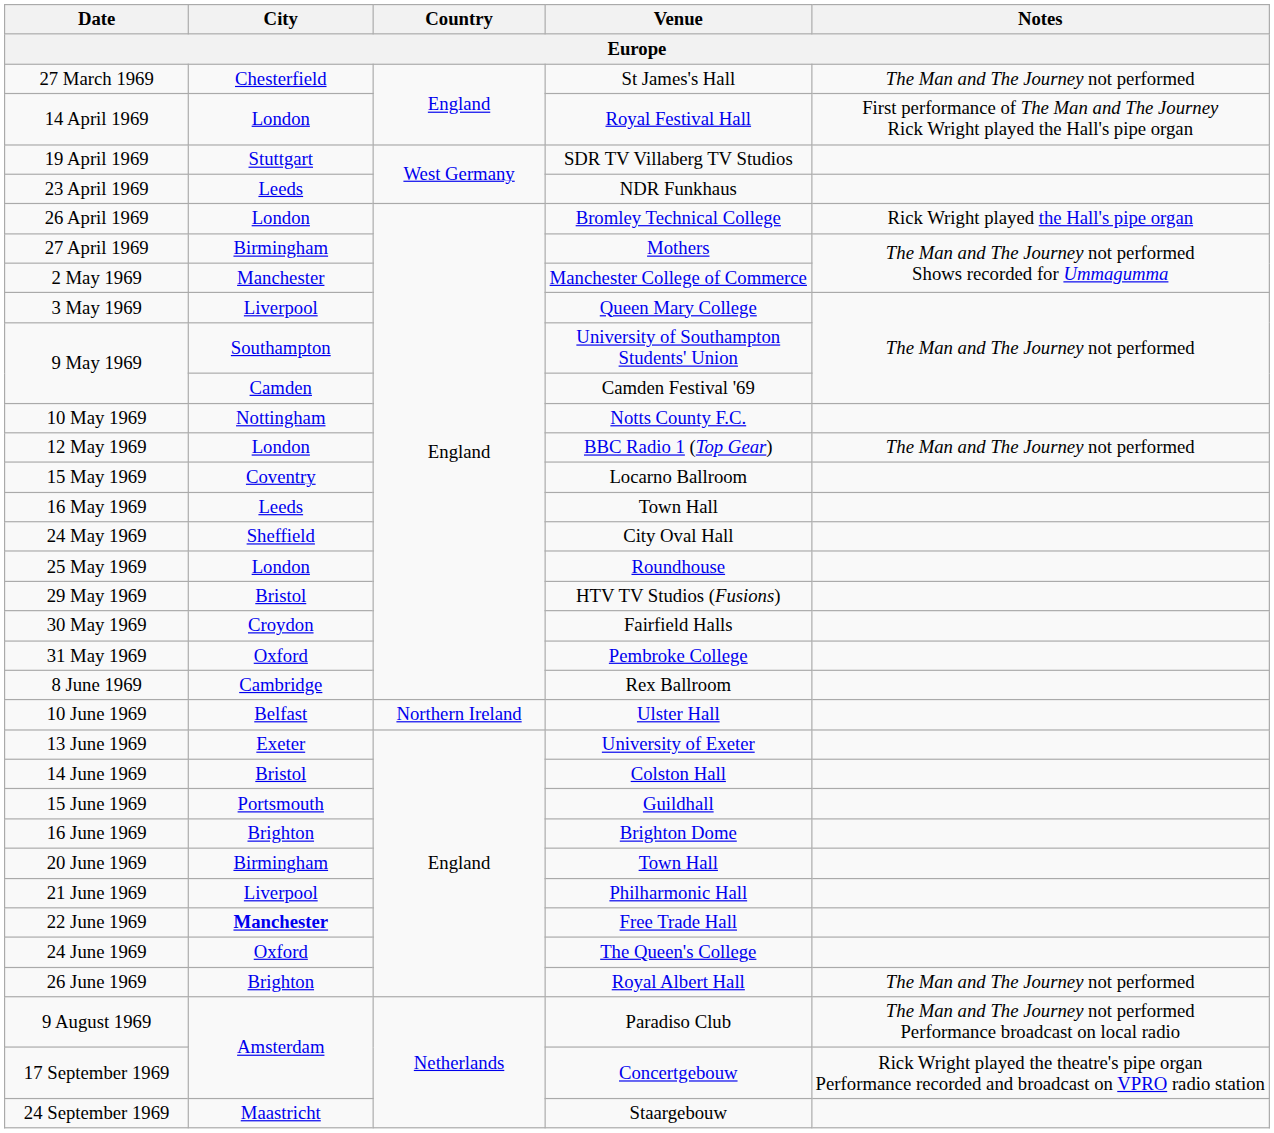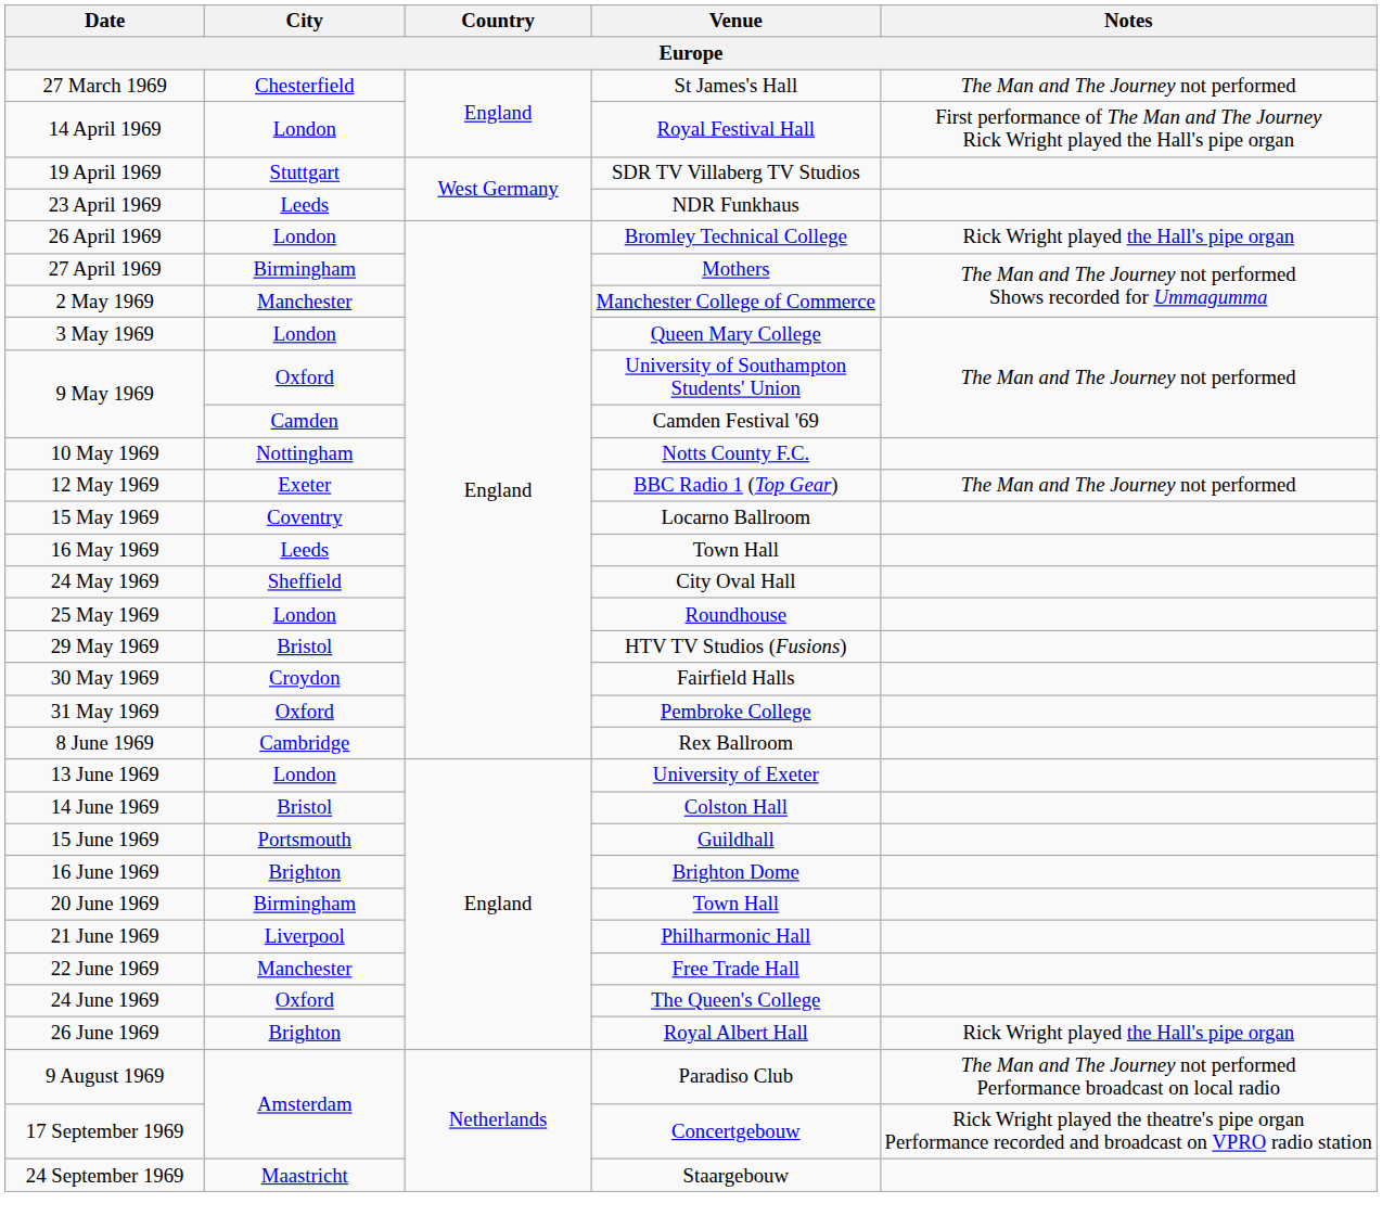3 May 1969 | City: Liverpool -> London
9 May 1969 / University of Southampton Students' Union | City: Southampton -> Oxford
12 May 1969 | City: London -> Exeter
- row: 10 June 1969 | Belfast | Northern Ireland | Ulster Hall
13 June 1969 | City: Exeter -> London
22 June 1969 | City: bold -> normal
26 June 1969 | Notes: The Man and The Journey not performed -> Rick Wright played the Hall's pipe organ
